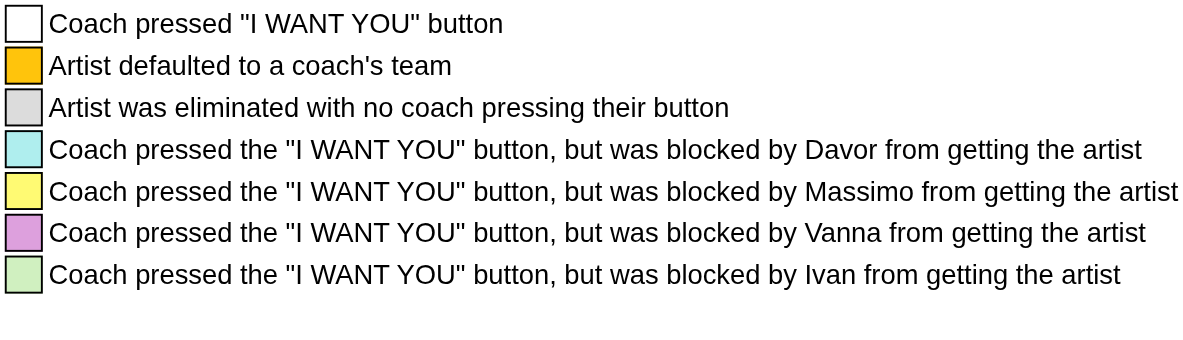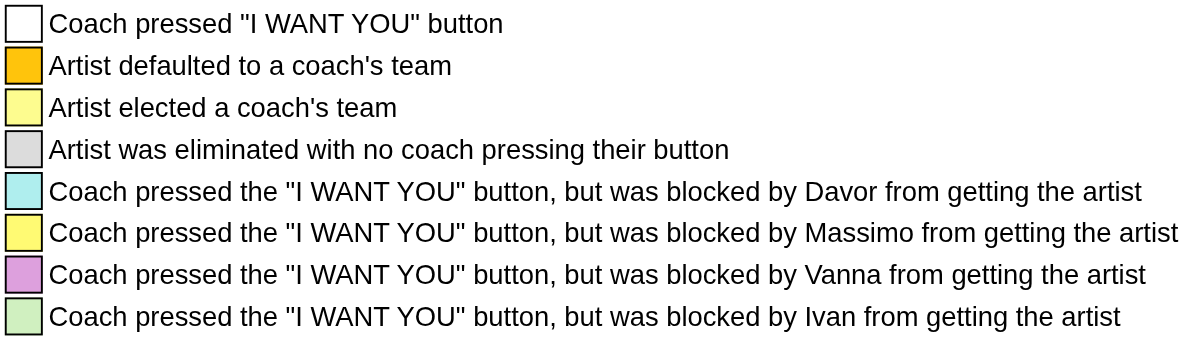+ row: Artist elected a coach's team
